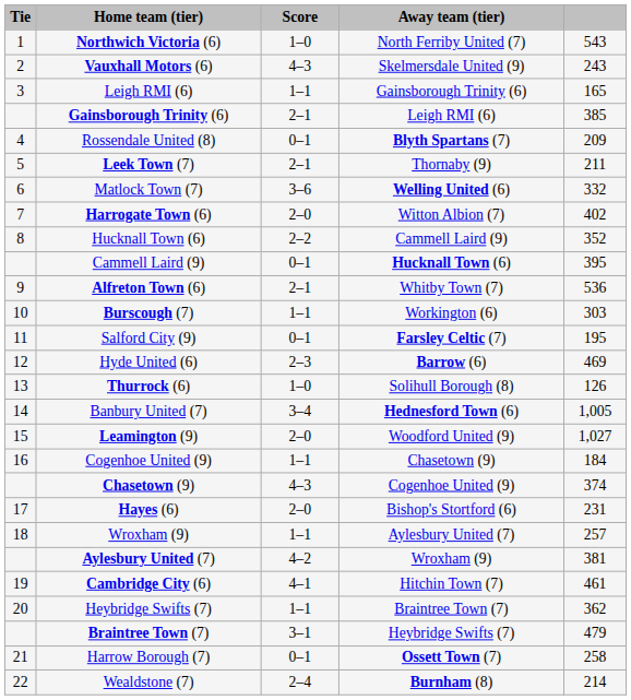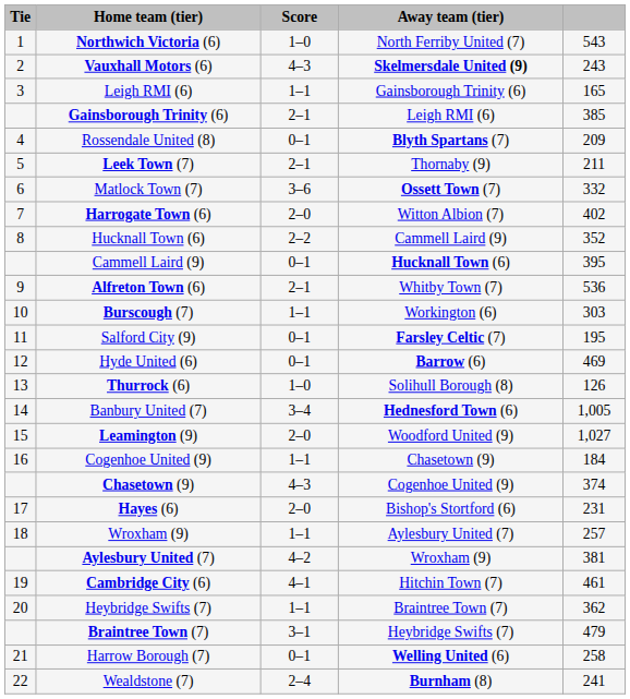Vauxhall Motors (6) | Away team (tier): normal -> bold
Matlock Town (7) | Away team (tier): Welling United (6) -> Ossett Town (7)
Hyde United (6) | Score: 2–3 -> 0–1
Harrow Borough (7) | Away team (tier): Ossett Town (7) -> Welling United (6)
Wealdstone (7) | column 5: 214 -> 241
